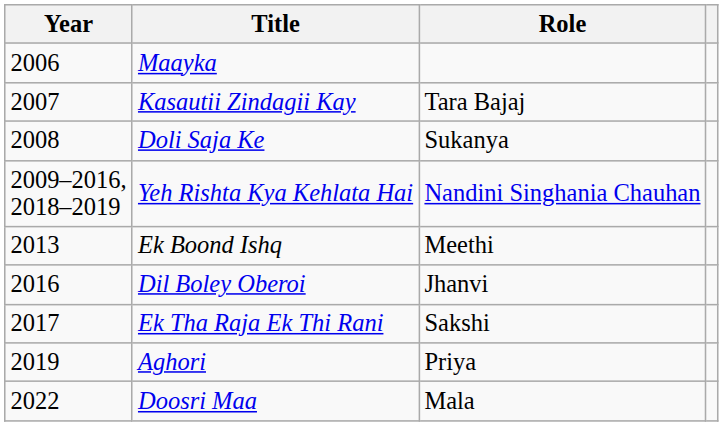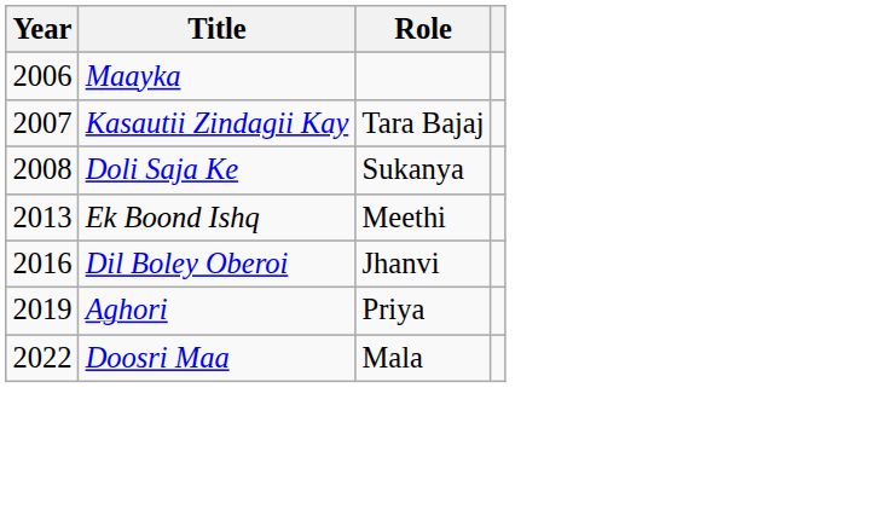- row: 2009–2016, 2018–2019 | Yeh Rishta Kya Kehlata Hai | Nandini Singhania Chauhan
- row: 2017 | Ek Tha Raja Ek Thi Rani | Sakshi
